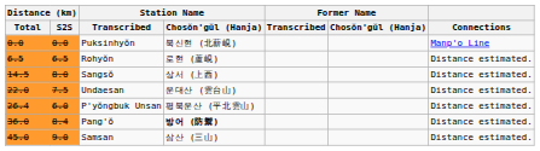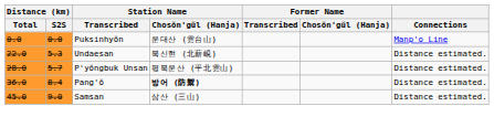Puksinhyŏn | Station Name / Chosŏn'gŭl (Hanja): 북신현 (北薪峴) -> 운대산 (雲台山)
- row: 6.5 | 6.5 | Rohyŏn | 로현 (蘆峴) | Distance estimated.
- row: 14.5 | 8.0 | Sangsŏ | 상서 (上西) | Distance estimated.
Undaesan | Distance (km) / S2S: 7.5 -> 5.3
Undaesan | Station Name / Chosŏn'gŭl (Hanja): 운대산 (雲台山) -> 북신현 (北薪峴)
P'yŏngbuk Unsan | Distance (km) / Total: 26.4 -> 28.0
P'yŏngbuk Unsan | Distance (km) / S2S: 6.0 -> 5.7
